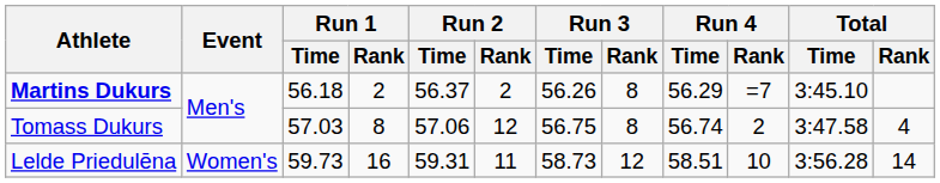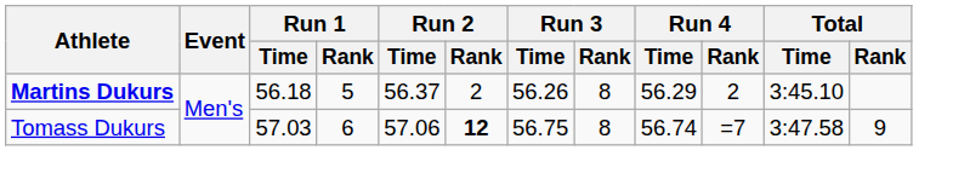Martins Dukurs | Run 1 / Rank: 2 -> 5
Martins Dukurs | Run 4 / Rank: =7 -> 2
Tomass Dukurs | Run 1 / Rank: 8 -> 6
Tomass Dukurs | Run 2 / Rank: normal -> bold
Tomass Dukurs | Run 4 / Rank: 2 -> =7
Tomass Dukurs | Total / Rank: 4 -> 9
- row: Lelde Priedulēna | Women's | 59.73 | 16 | 59.31 | 11 | 58.73 | 12 | 58.51 | 10 | 3:56.28 | 14
